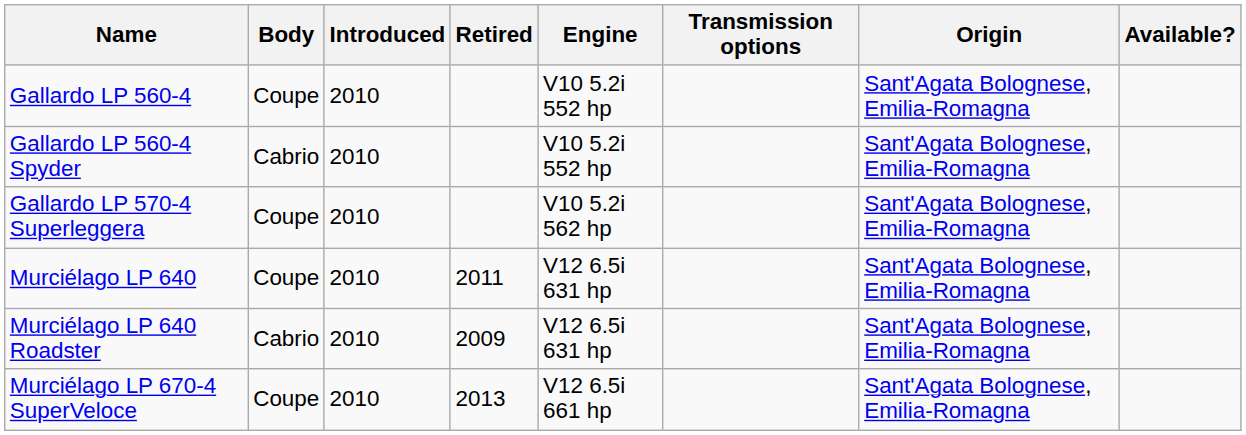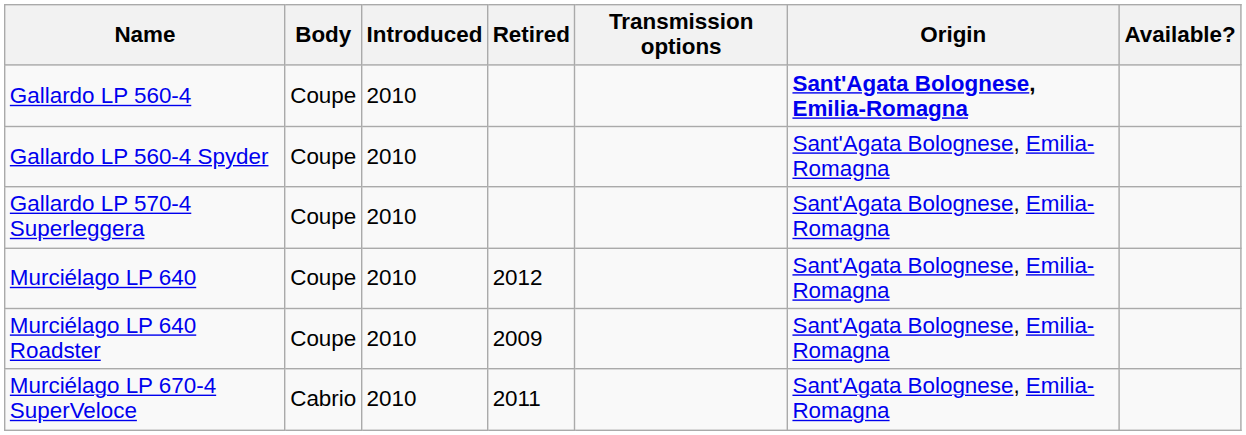- column: Engine | V10 5.2i 552 hp | V10 5.2i 552 hp | V10 5.2i 562 hp | V12 6.5i 631 hp | V12 6.5i 631 hp | V12 6.5i 661 hp
Gallardo LP 560-4 | Origin: normal -> bold
Gallardo LP 560-4 Spyder | Body: Cabrio -> Coupe
Murciélago LP 640 | Retired: 2011 -> 2012
Murciélago LP 640 Roadster | Body: Cabrio -> Coupe
Murciélago LP 670-4 SuperVeloce | Body: Coupe -> Cabrio
Murciélago LP 670-4 SuperVeloce | Retired: 2013 -> 2011
